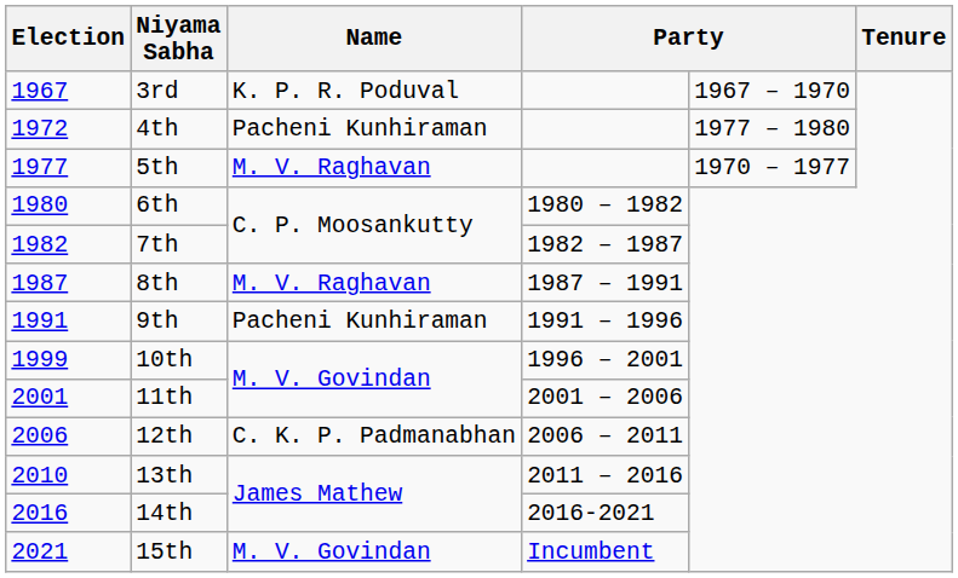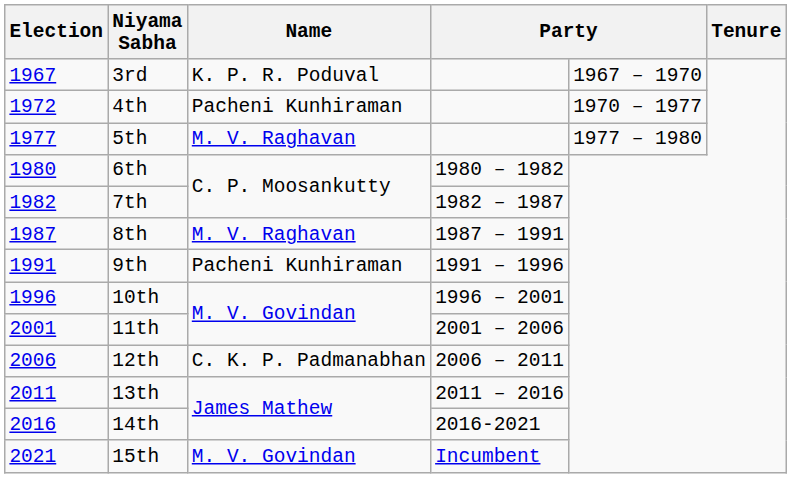4th | column 5: 1977 – 1980 -> 1970 – 1977
5th | column 5: 1970 – 1977 -> 1977 – 1980
10th | Election: 1999 -> 1996
13th | Election: 2010 -> 2011
